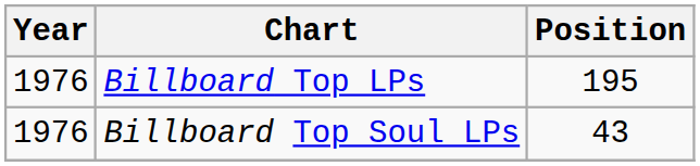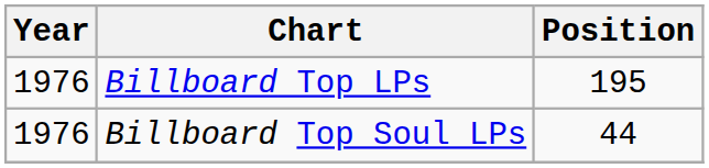Billboard Top Soul LPs | Position: 43 -> 44
